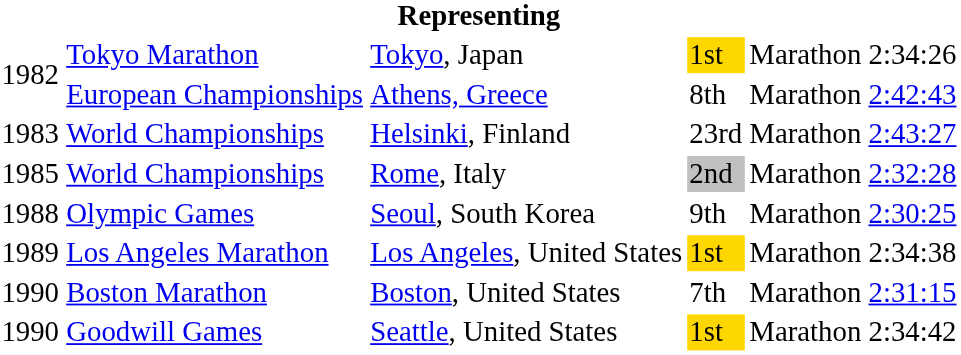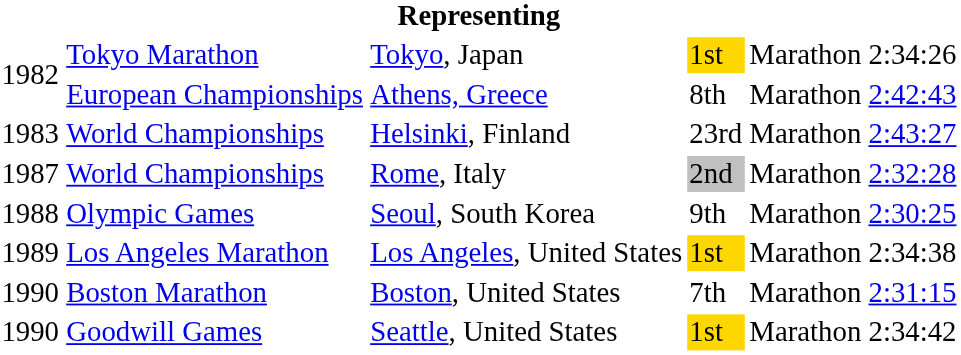Rome, Italy | column 1: 1985 -> 1987
